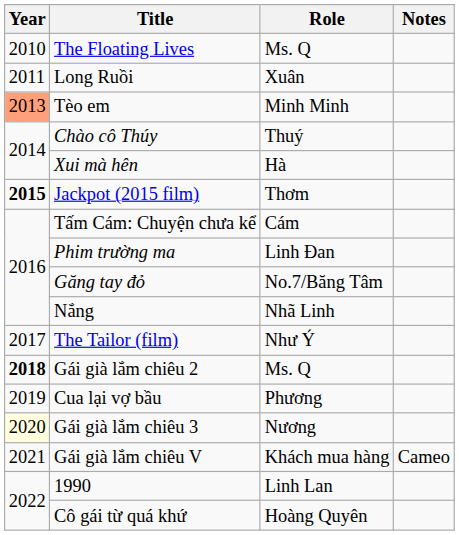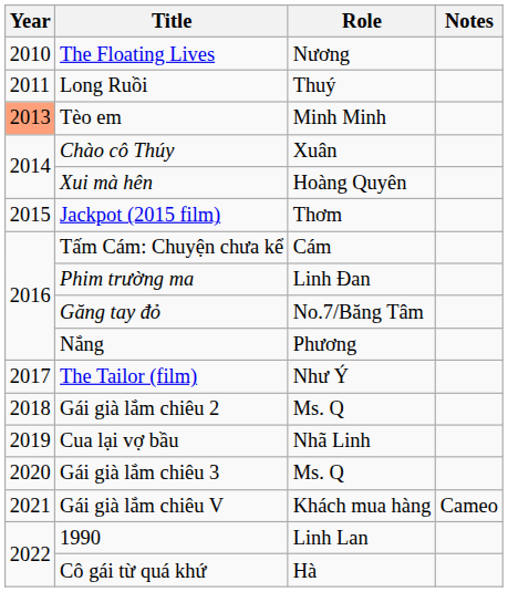The Floating Lives | Role: Ms. Q -> Nương
Long Ruồi | Role: Xuân -> Thuý
Chào cô Thúy | Role: Thuý -> Xuân
Xui mà hên | Role: Hà -> Hoàng Quyên
Jackpot (2015 film) | Year: bold -> normal
Nắng | Role: Nhã Linh -> Phương
Gái già lắm chiêu 2 | Year: bold -> normal
Cua lại vợ bầu | Role: Phương -> Nhã Linh
Gái già lắm chiêu 3 | Year: lightyellow background -> no background
Gái già lắm chiêu 3 | Role: Nương -> Ms. Q
Cô gái từ quá khứ | Role: Hoàng Quyên -> Hà
